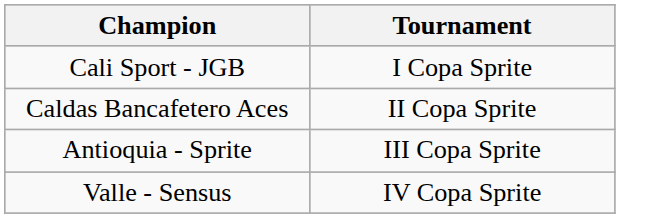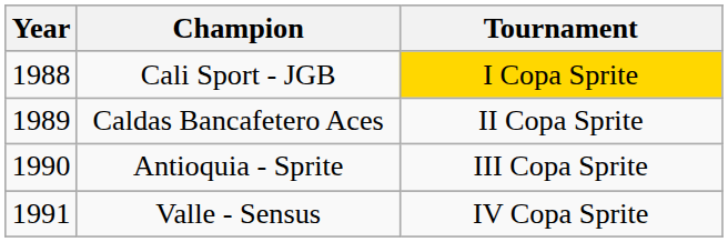+ column: Year | 1988 | 1989 | 1990 | 1991
Cali Sport - JGB | Tournament: no background -> gold background
